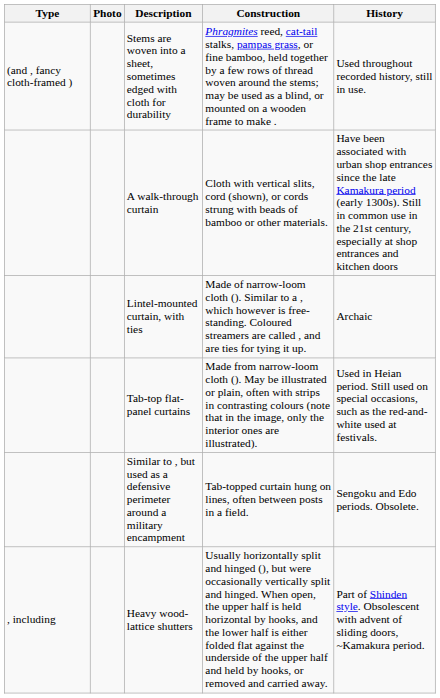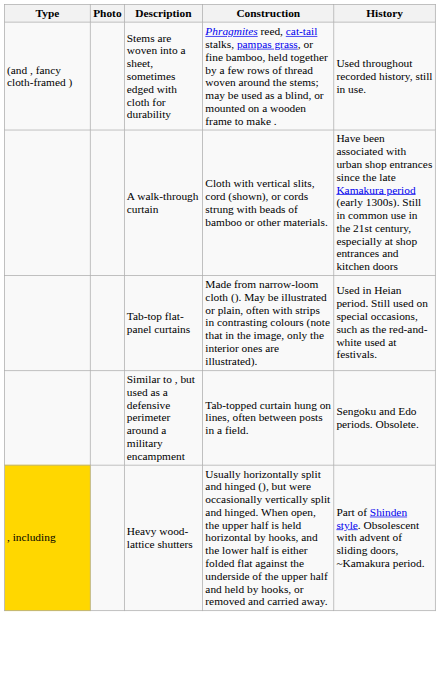- row: Lintel-mounted curtain, with ties | Made of narrow-loom cloth (). Similar to a , which however is free-standing. Coloured streamers are called , and are ties for tying it up. | Archaic
Heavy wood-lattice shutters | Type: no background -> gold background
